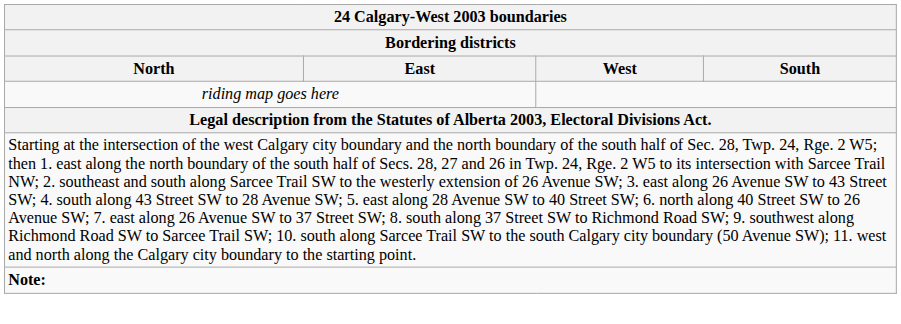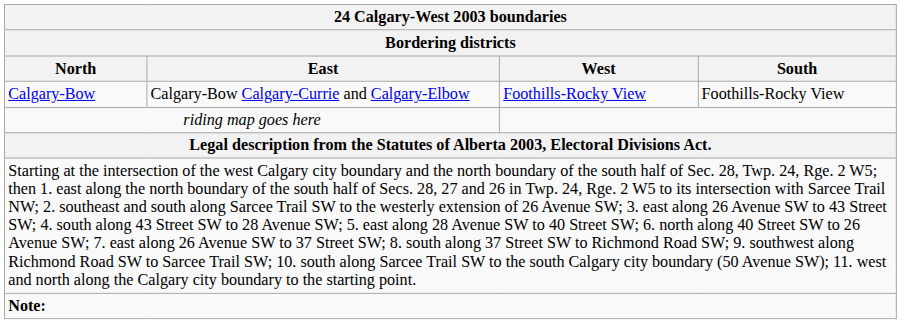+ row: Calgary-Bow | Calgary-Bow Calgary-Currie and Calgary-Elbow | Foothills-Rocky View | Foothills-Rocky View
